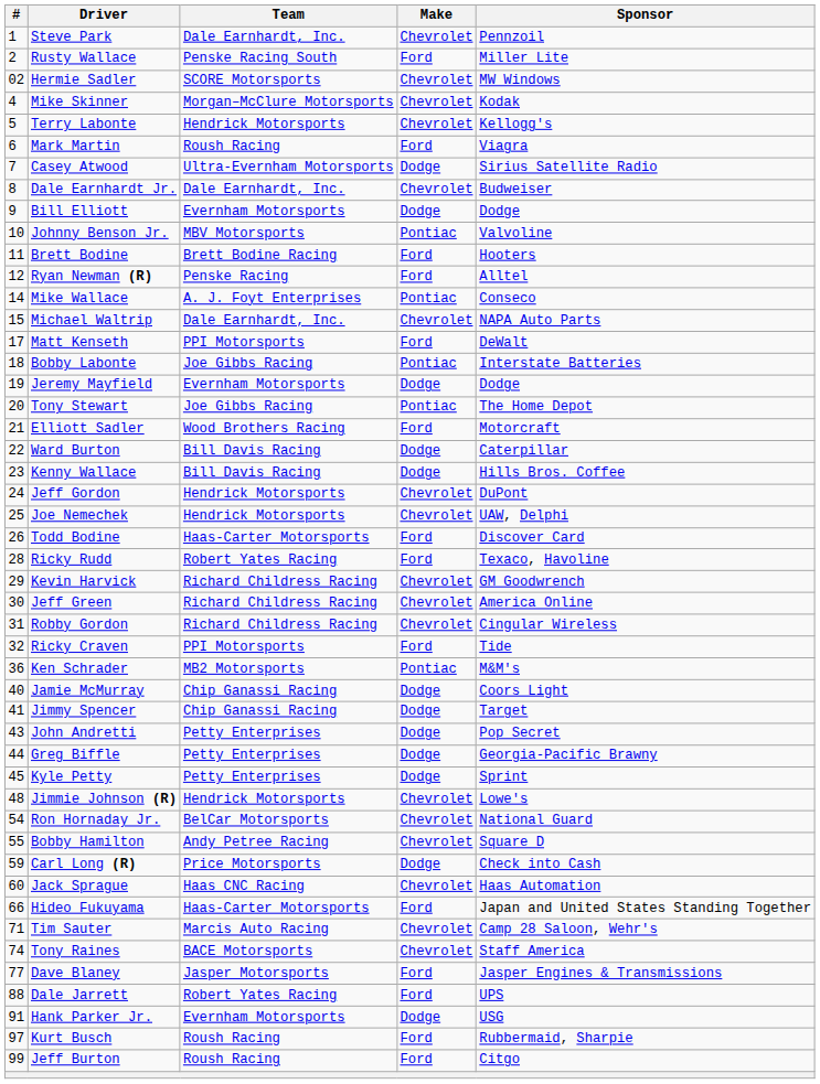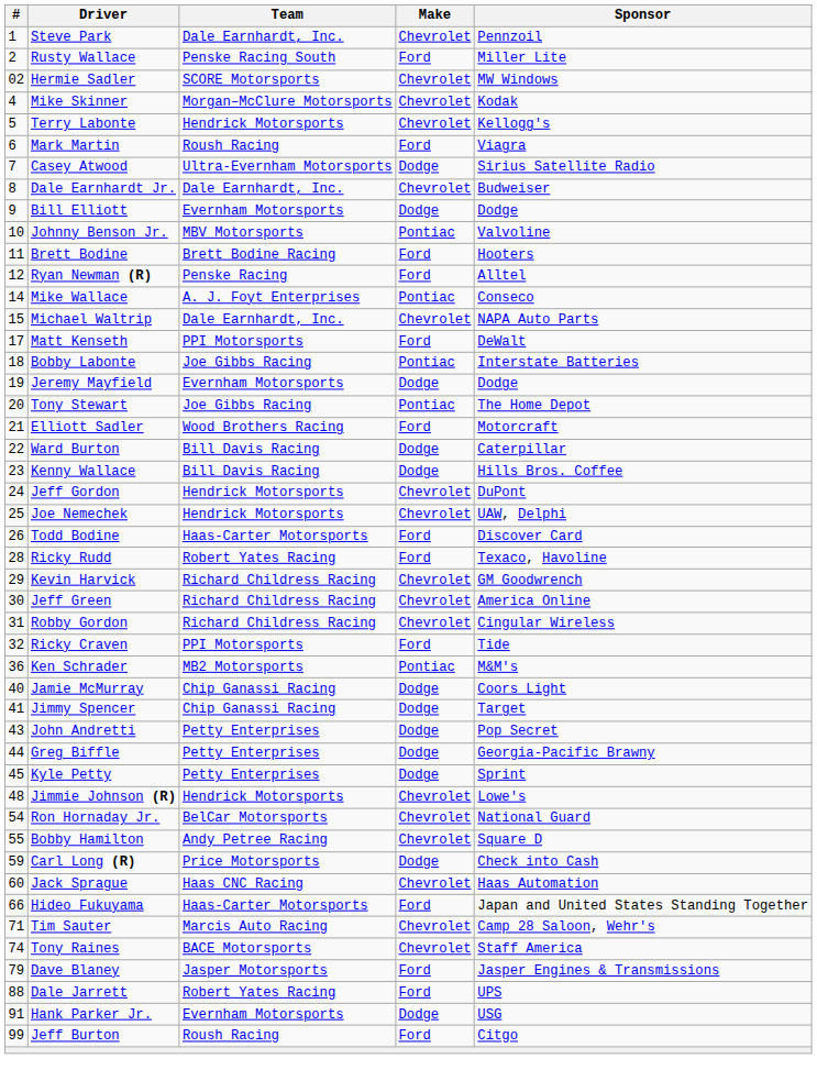Dave Blaney | #: 77 -> 79
- row: 97 | Kurt Busch | Roush Racing | Ford | Rubbermaid, Sharpie
